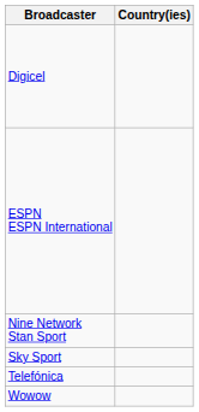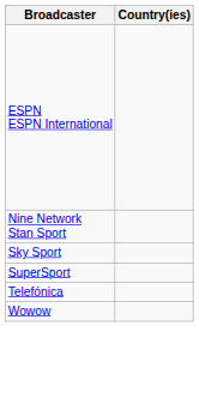- row: Digicel
+ row: SuperSport
